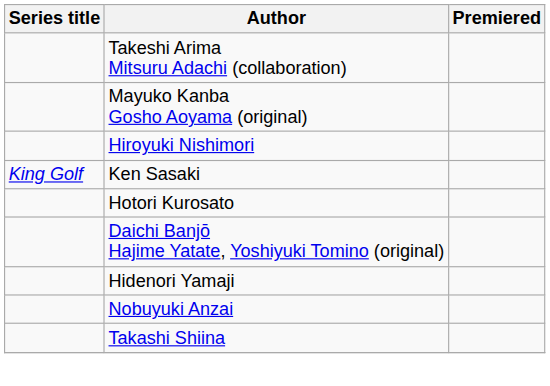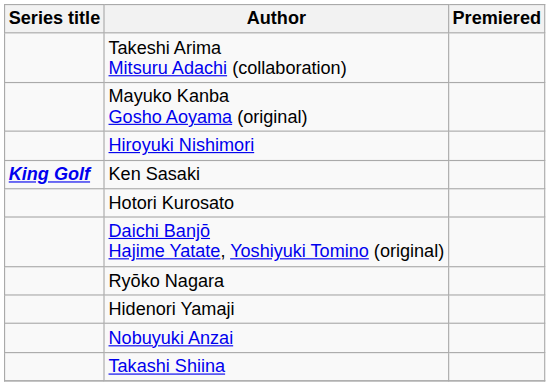Ken Sasaki | Series title: normal -> bold
+ row: Ryōko Nagara
